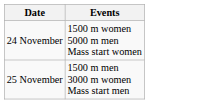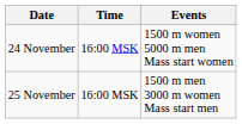+ column: Time | 16:00 MSK | 16:00 MSK
